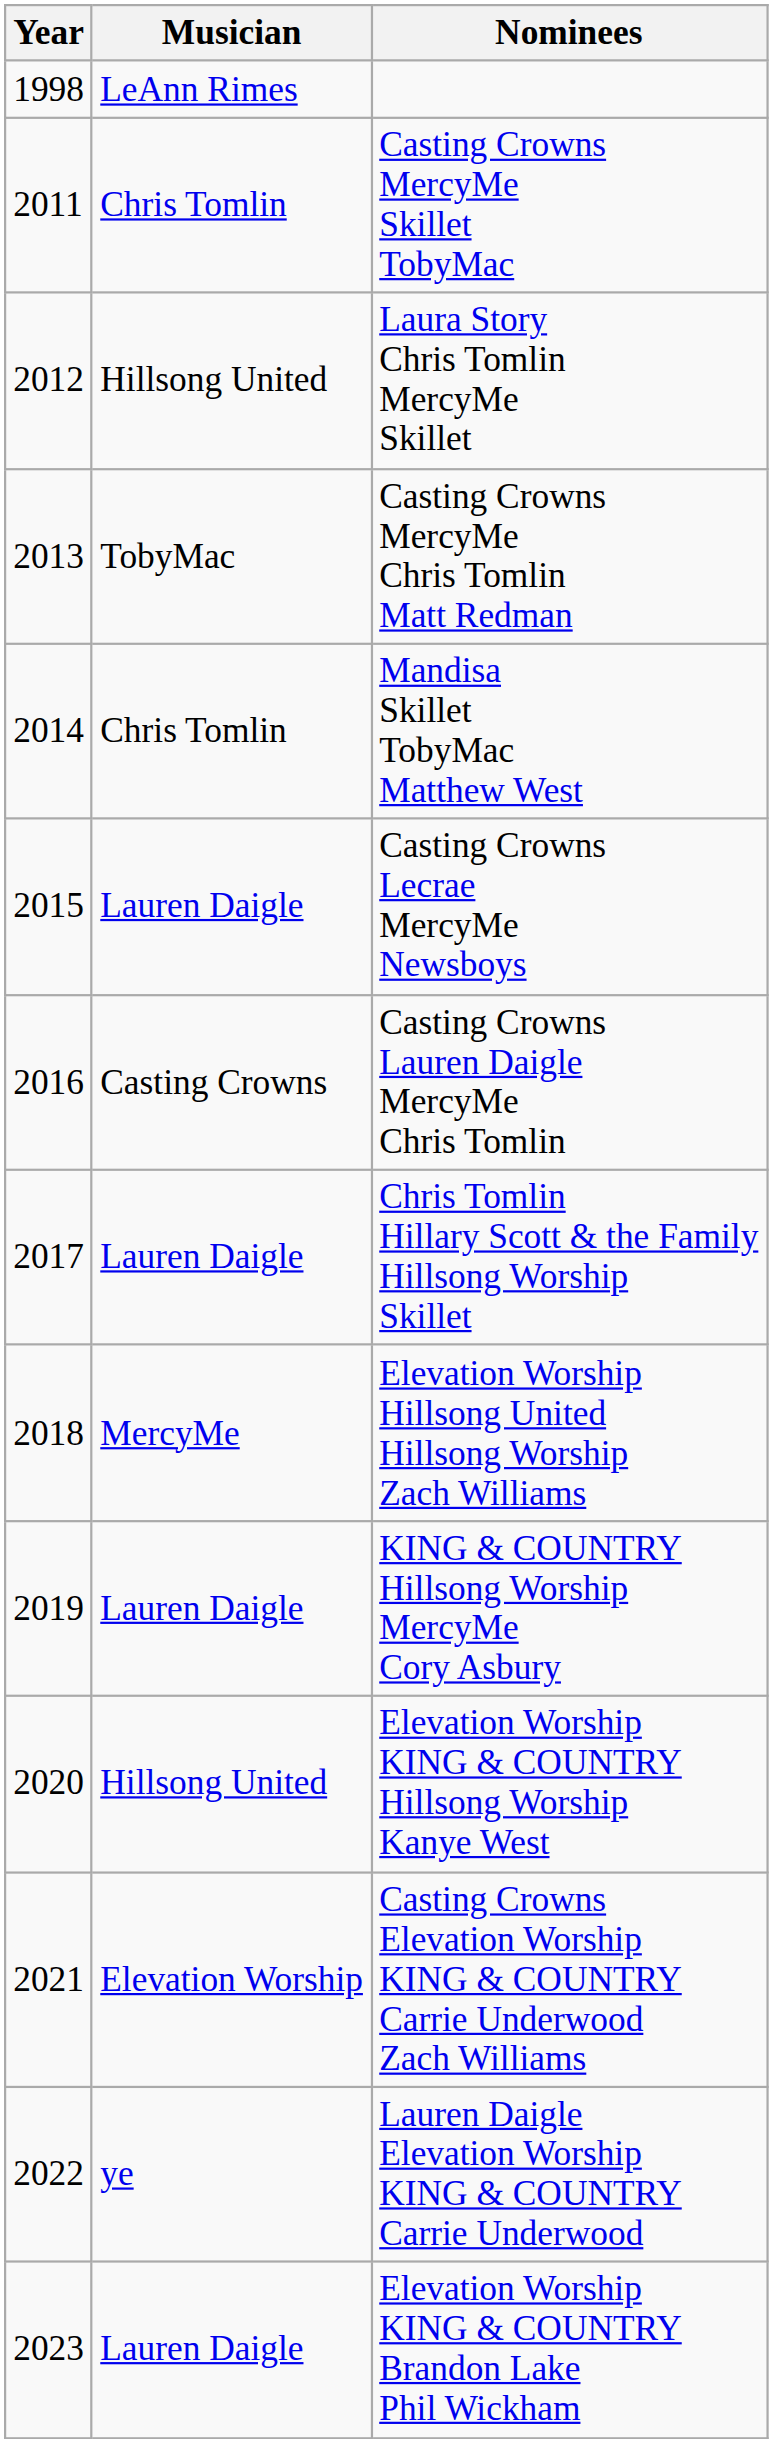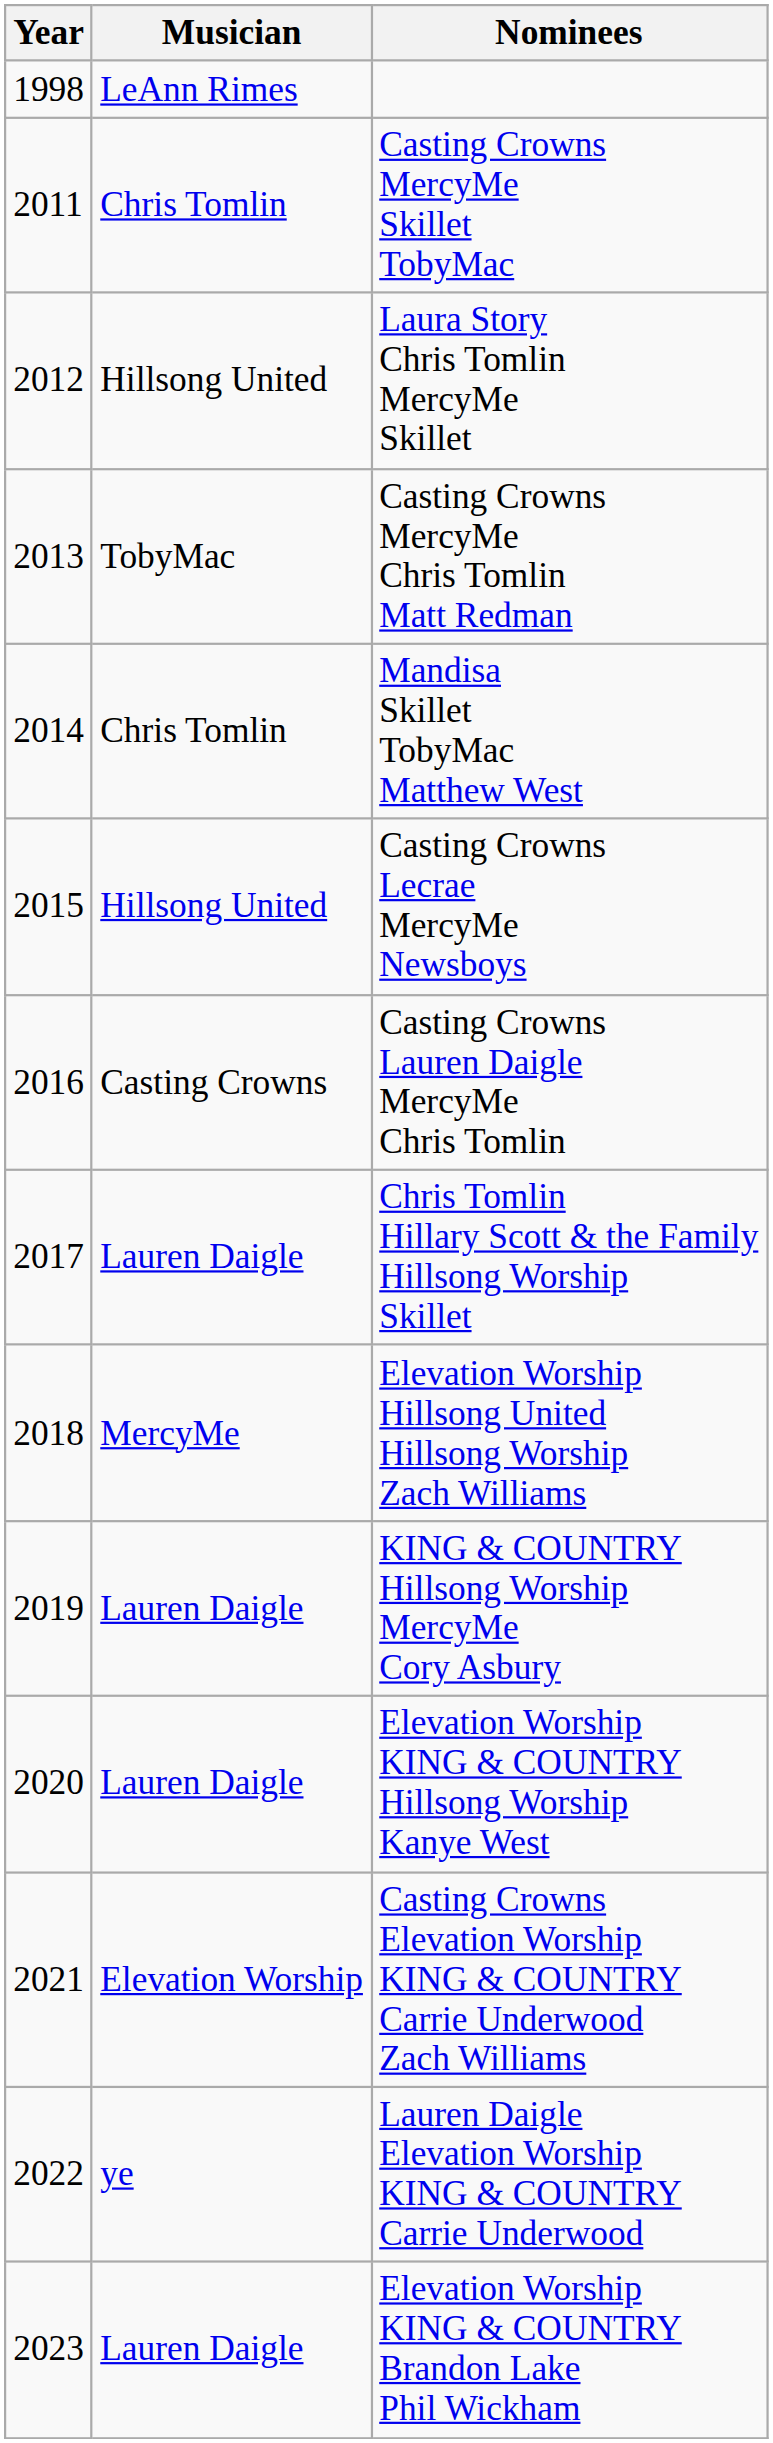Casting Crowns Lecrae MercyMe Newsboys | Musician: Lauren Daigle -> Hillsong United
Elevation Worship KING & COUNTRY Hillsong Worship Kanye West | Musician: Hillsong United -> Lauren Daigle
